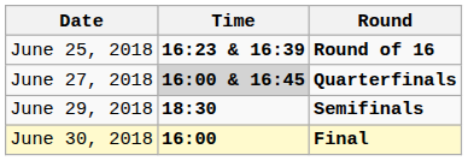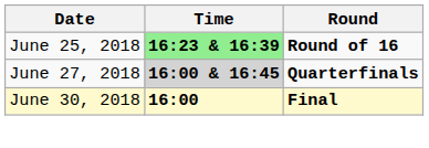June 25, 2018 | Time: no background -> lightgreen background
- row: June 29, 2018 | 18:30 | Semifinals
